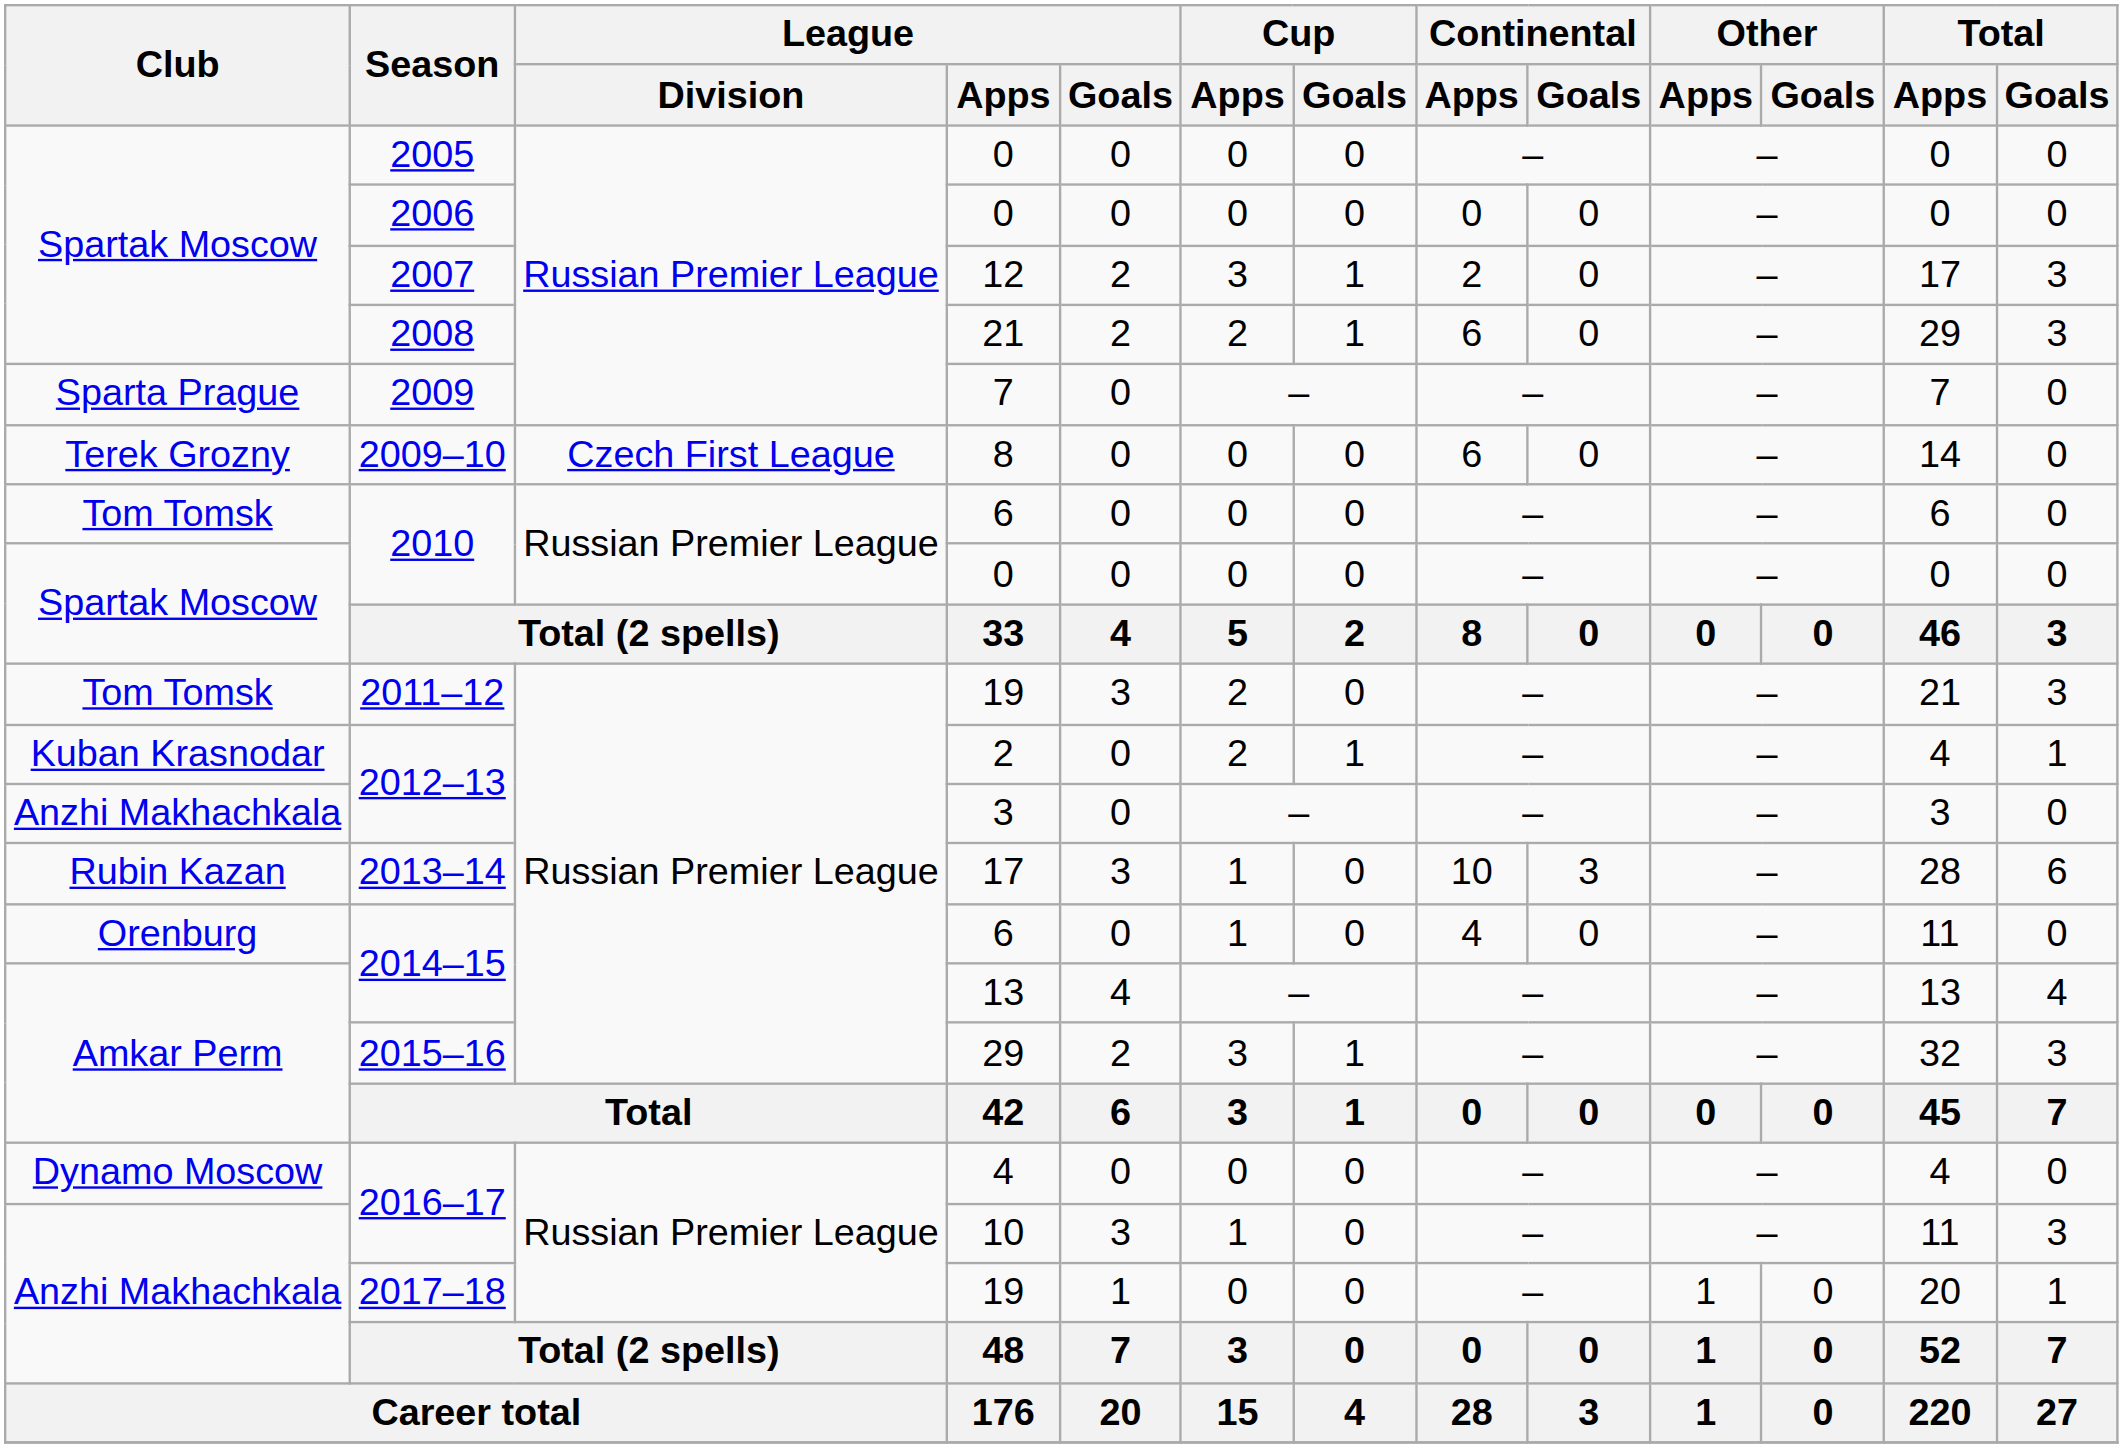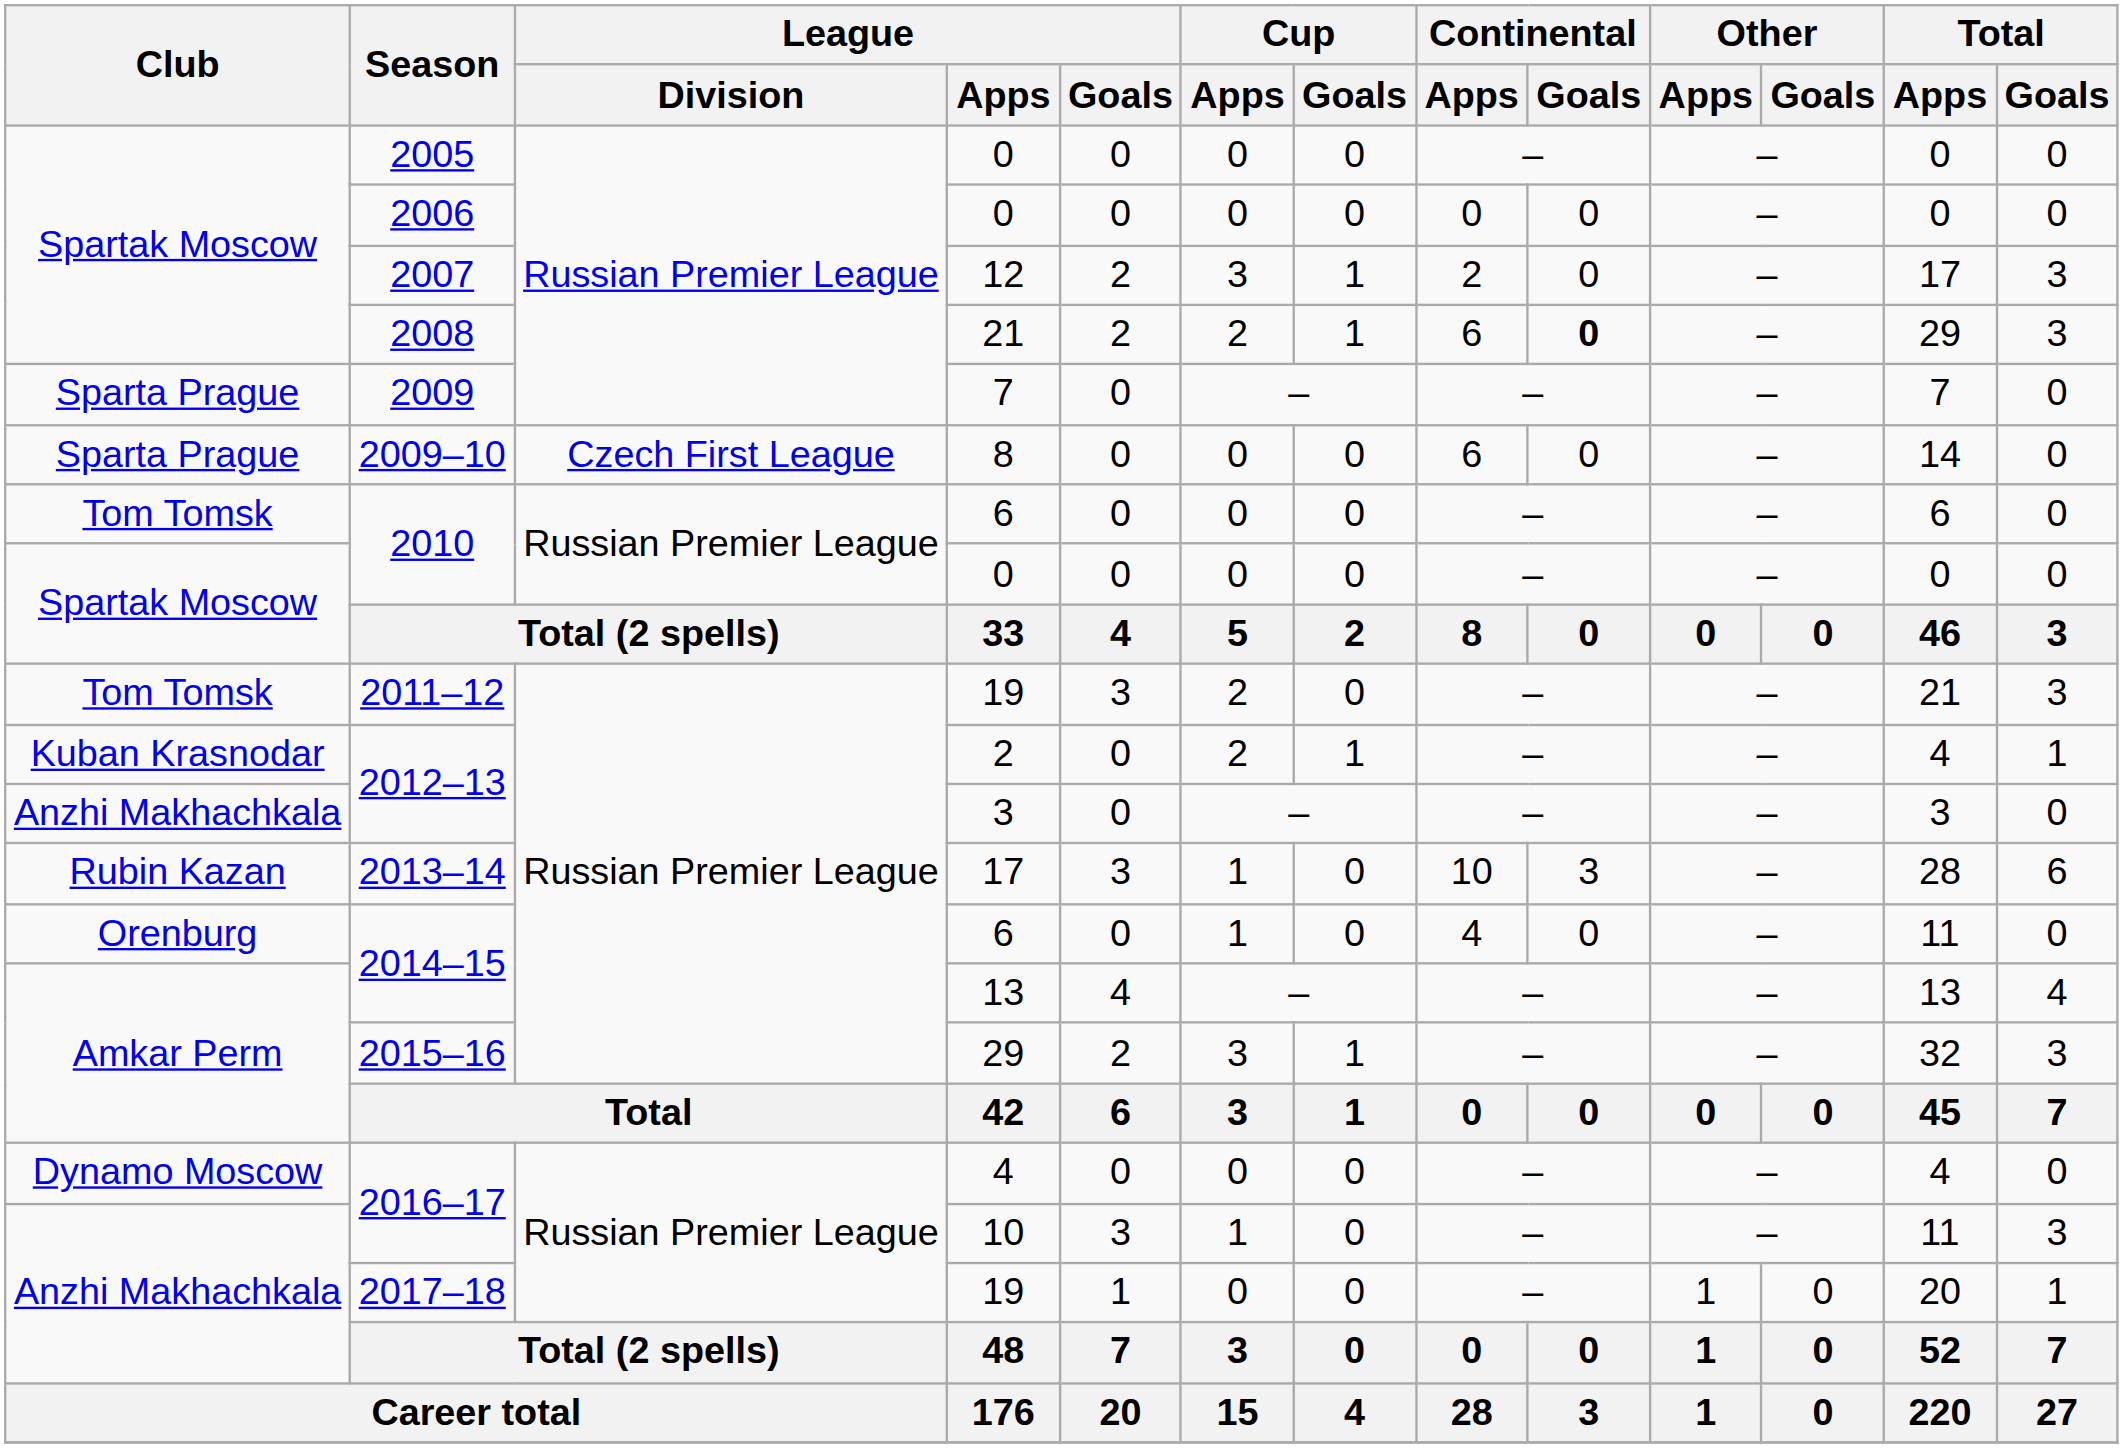2008 | Continental / Goals: normal -> bold
2009–10 | Club: Terek Grozny -> Sparta Prague
